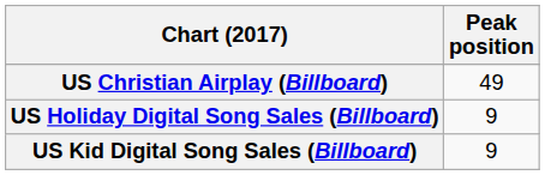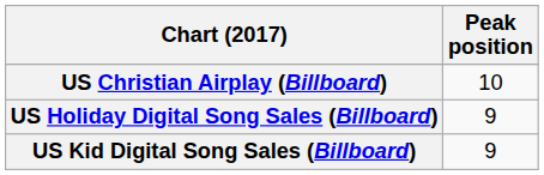US Christian Airplay (Billboard) | Peak position: 49 -> 10
